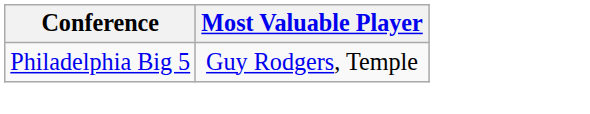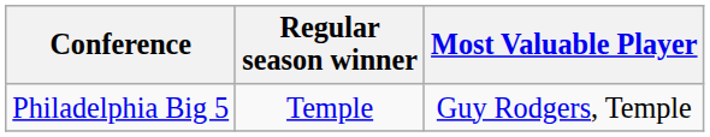+ column: Regular season winner | Temple
